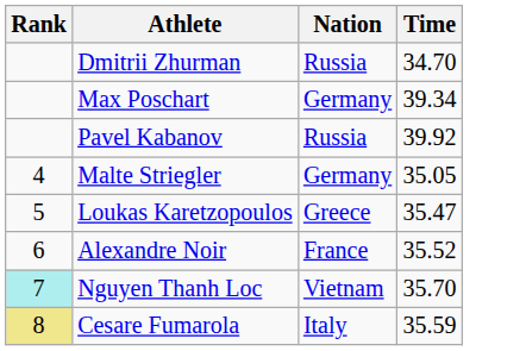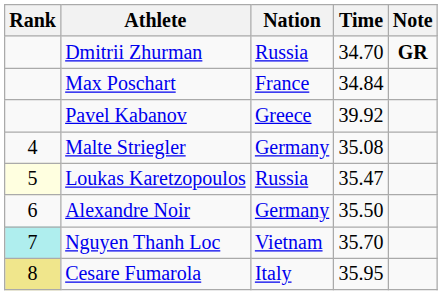+ column: Note | GR
Max Poschart | Nation: Germany -> France
Max Poschart | Time: 39.34 -> 34.84
Pavel Kabanov | Nation: Russia -> Greece
Malte Striegler | Time: 35.05 -> 35.08
Loukas Karetzopoulos | Rank: no background -> lightyellow background
Loukas Karetzopoulos | Nation: Greece -> Russia
Alexandre Noir | Nation: France -> Germany
Alexandre Noir | Time: 35.52 -> 35.50
Cesare Fumarola | Time: 35.59 -> 35.95
